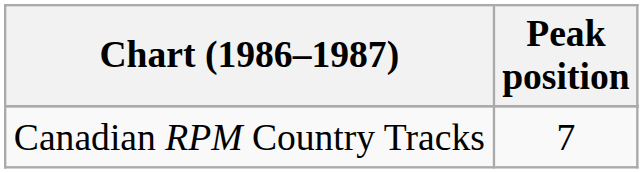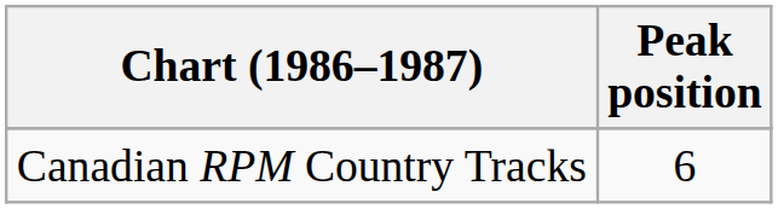Canadian RPM Country Tracks | Peak position: 7 -> 6
